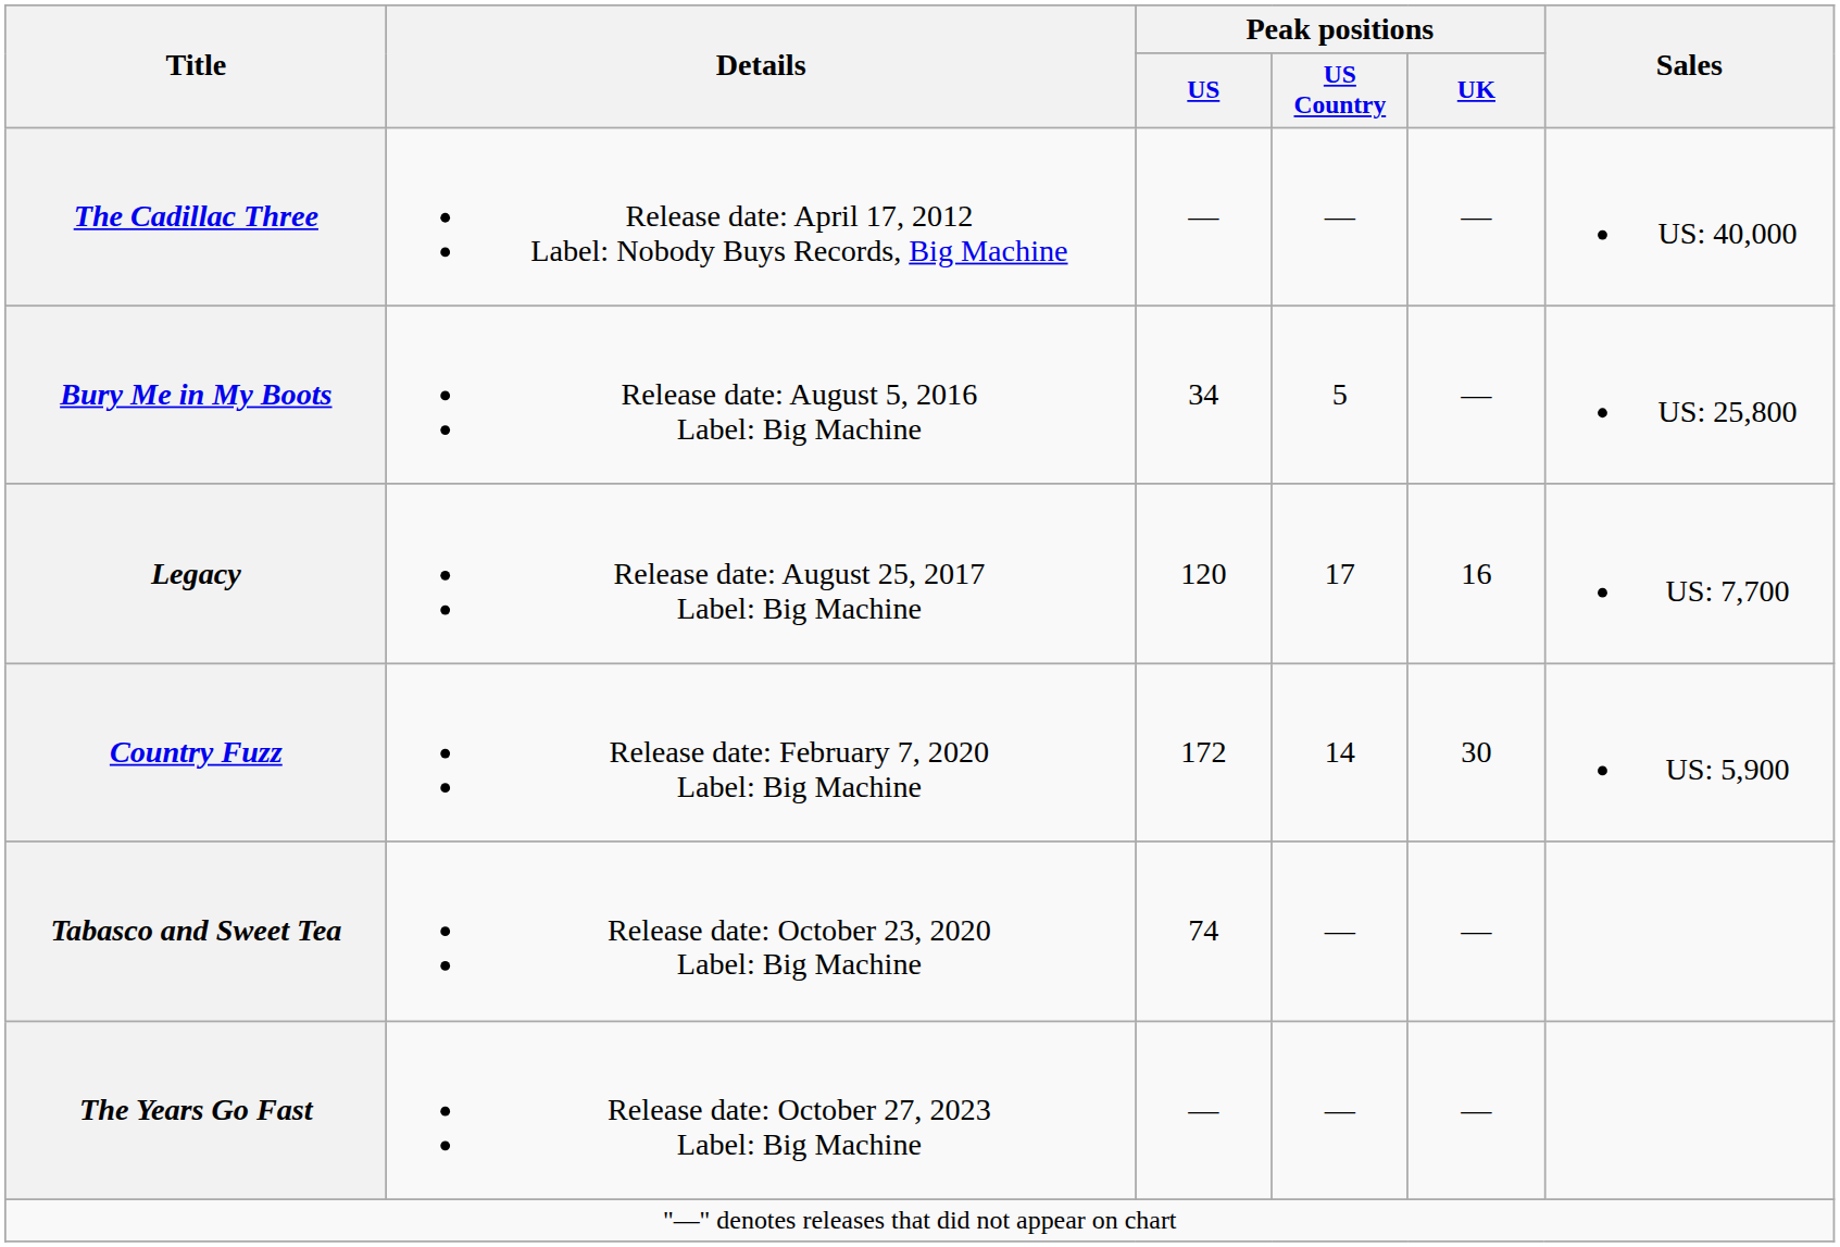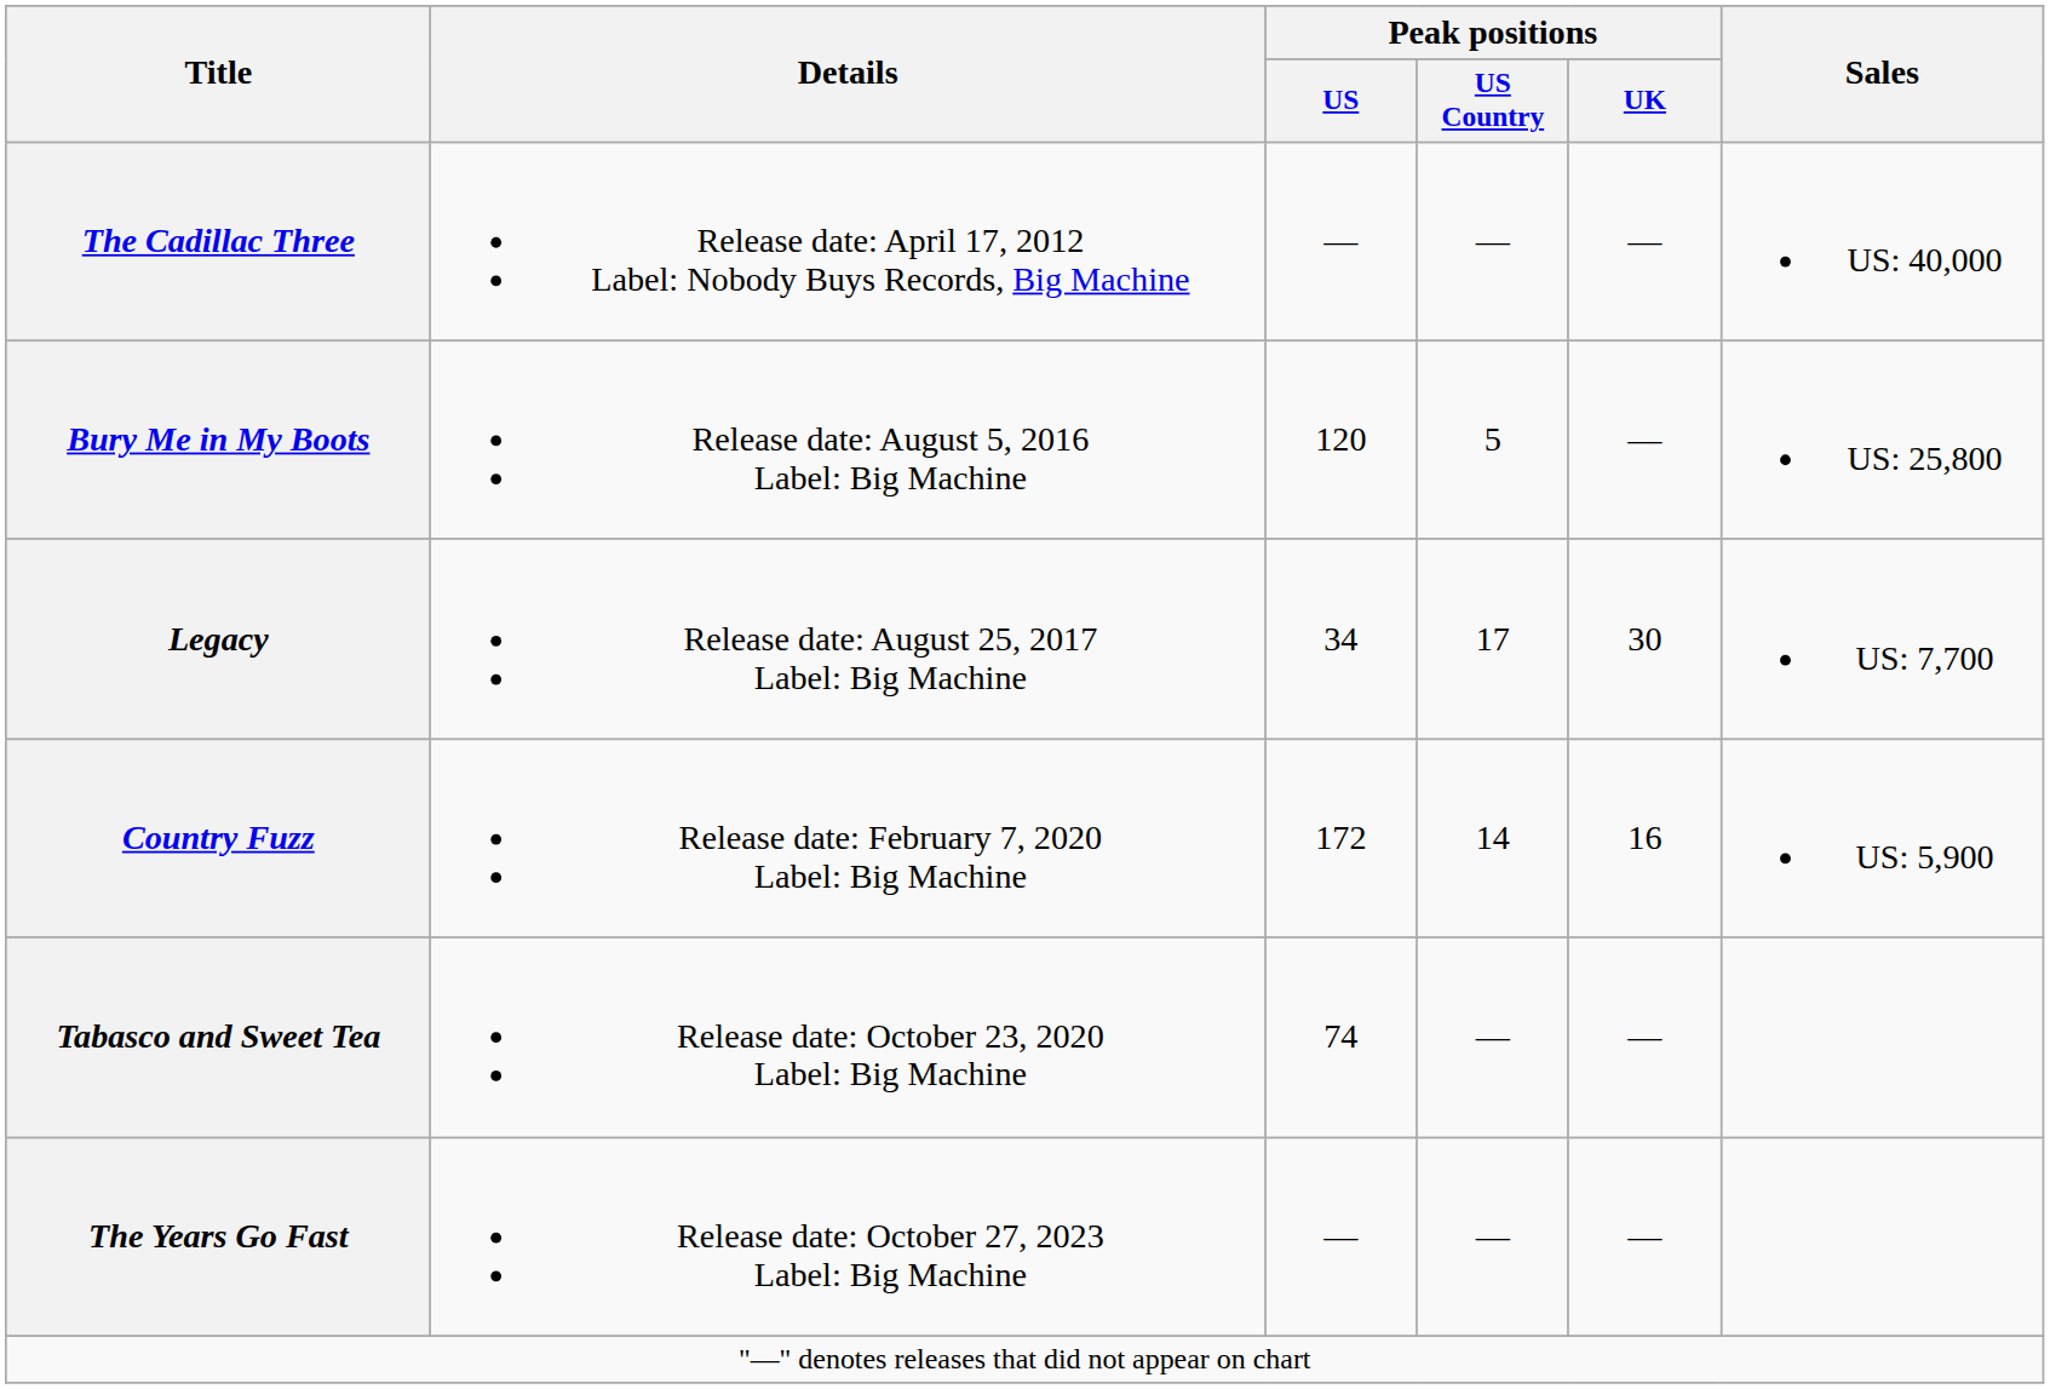Bury Me in My Boots | Peak positions / US: 34 -> 120
Legacy | Peak positions / US: 120 -> 34
Legacy | Peak positions / UK: 16 -> 30
Country Fuzz | Peak positions / UK: 30 -> 16
